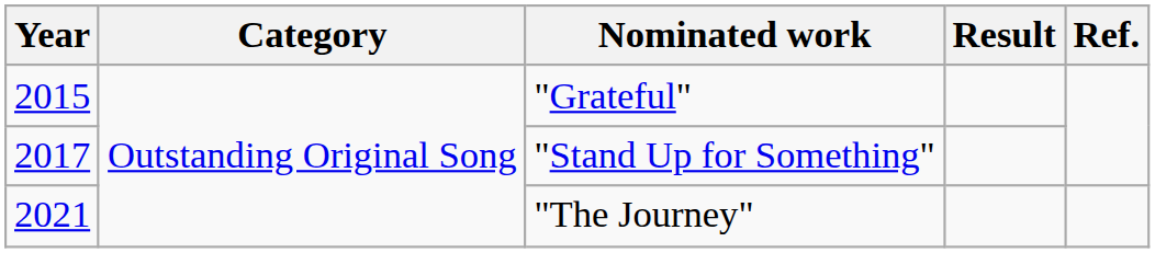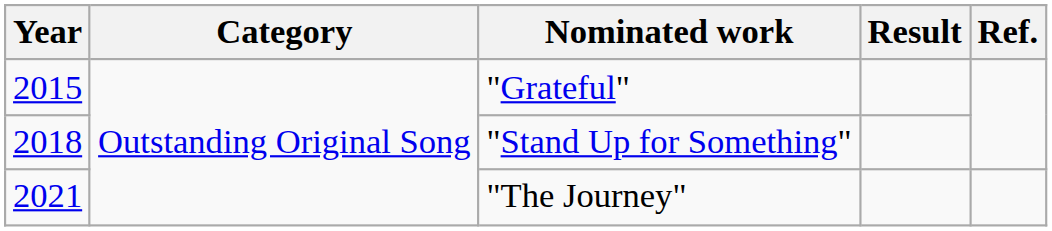"Stand Up for Something" | Year: 2017 -> 2018
